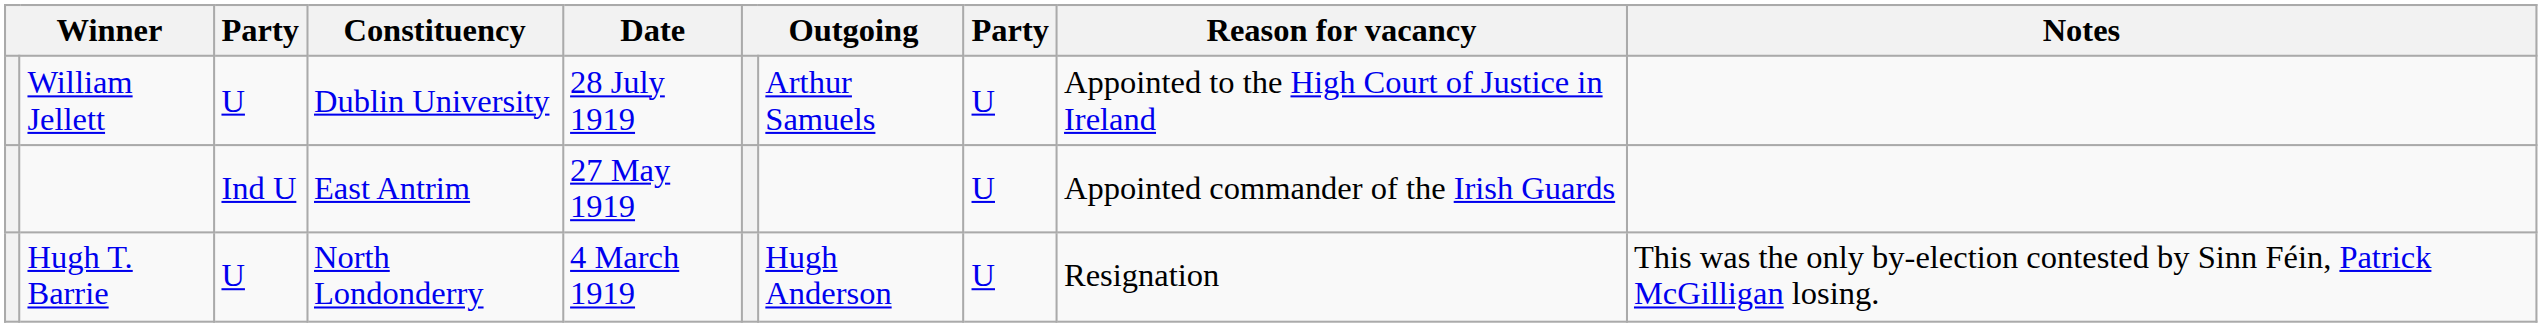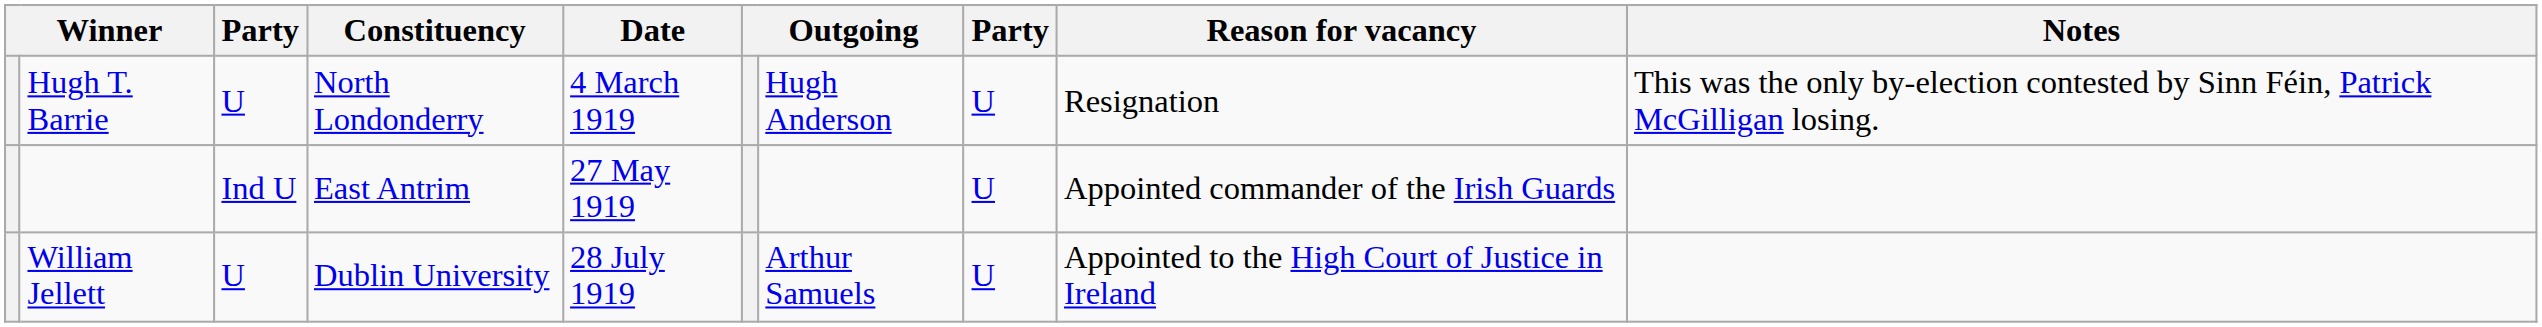rows swapped: Hugh T. Barrie <-> William Jellett
